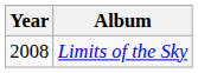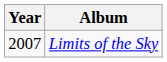Limits of the Sky | Year: 2008 -> 2007
